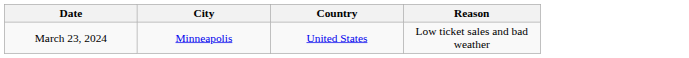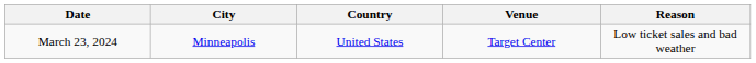+ column: Venue | Target Center
